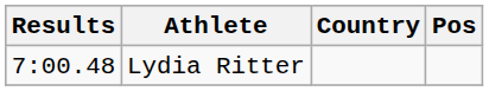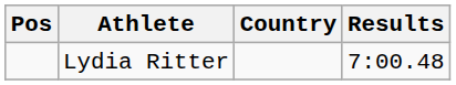columns swapped: Pos <-> Results
